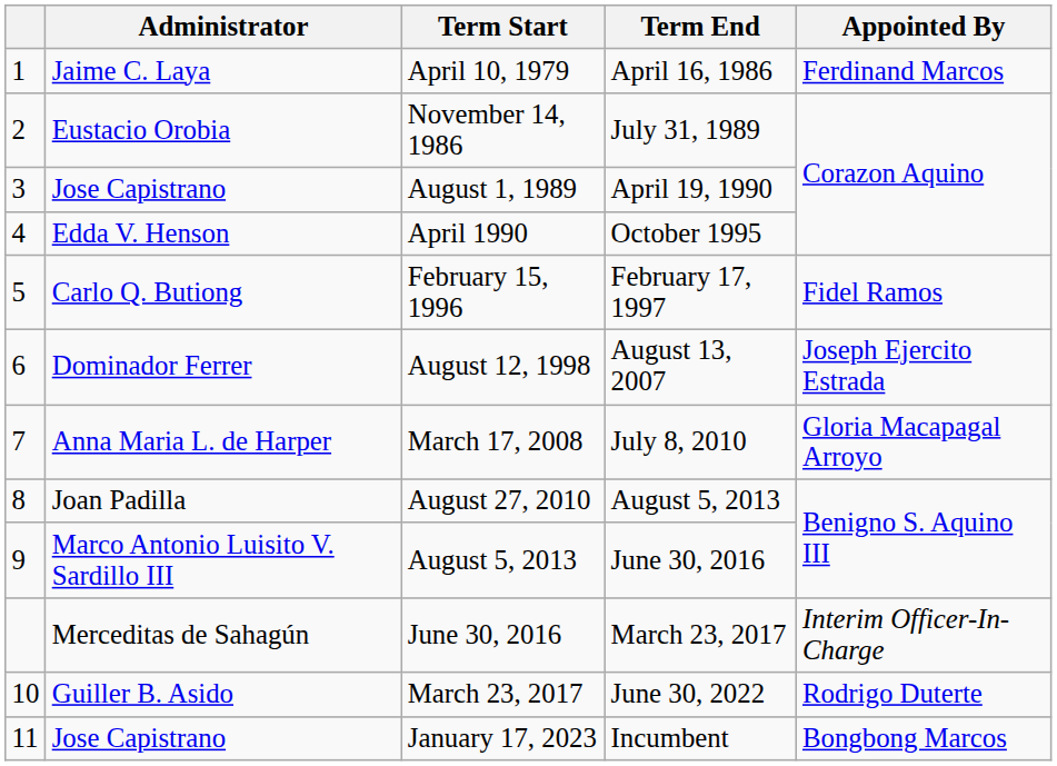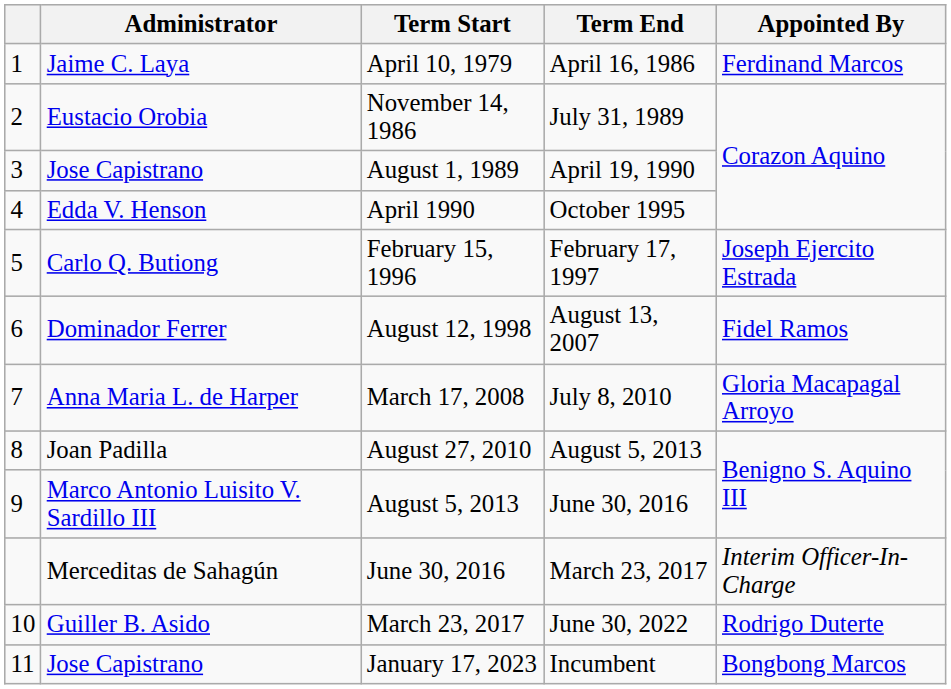February 15, 1996 | Appointed By: Fidel Ramos -> Joseph Ejercito Estrada
August 12, 1998 | Appointed By: Joseph Ejercito Estrada -> Fidel Ramos
